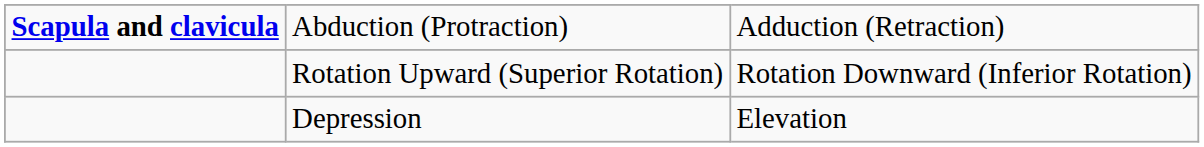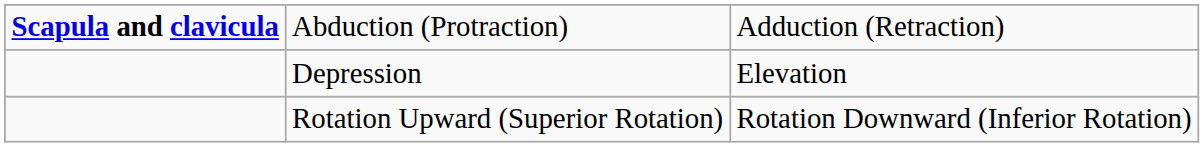rows swapped: Depression <-> Rotation Upward (Superior Rotation)
